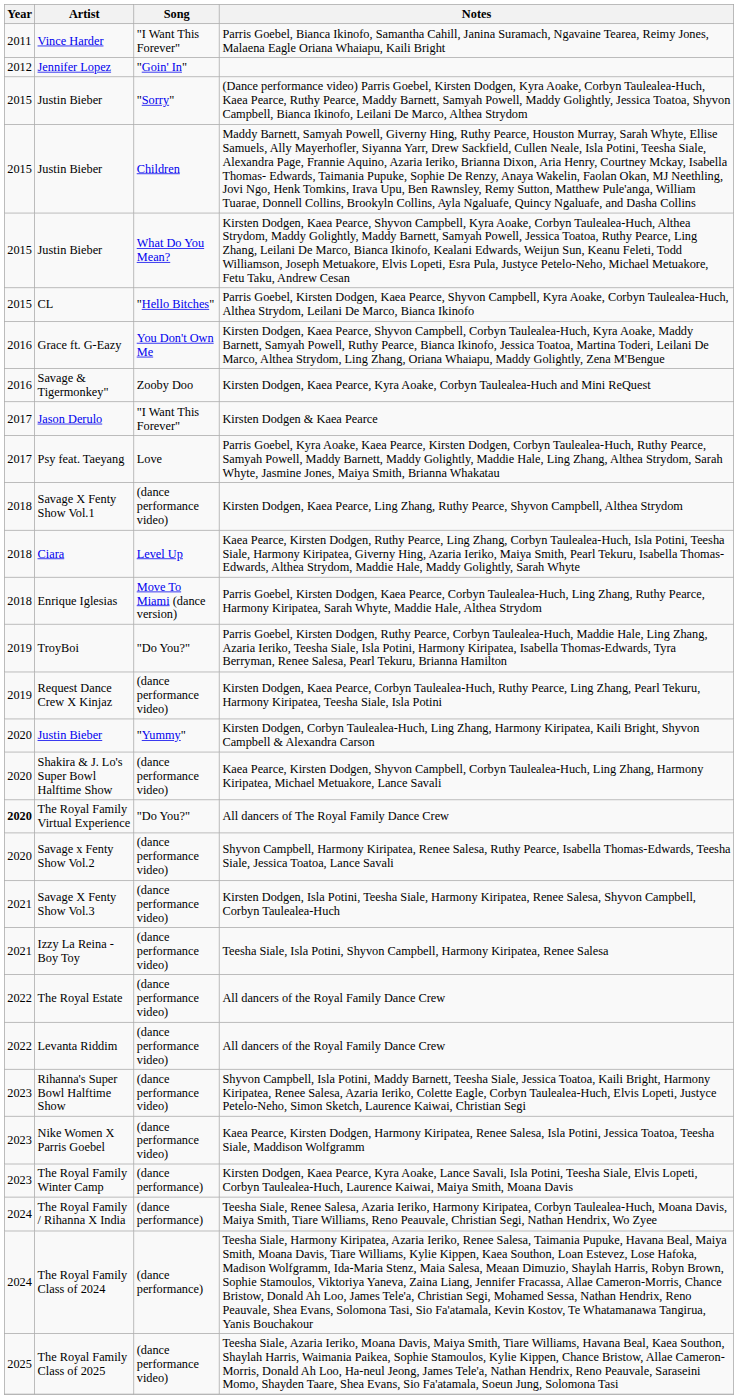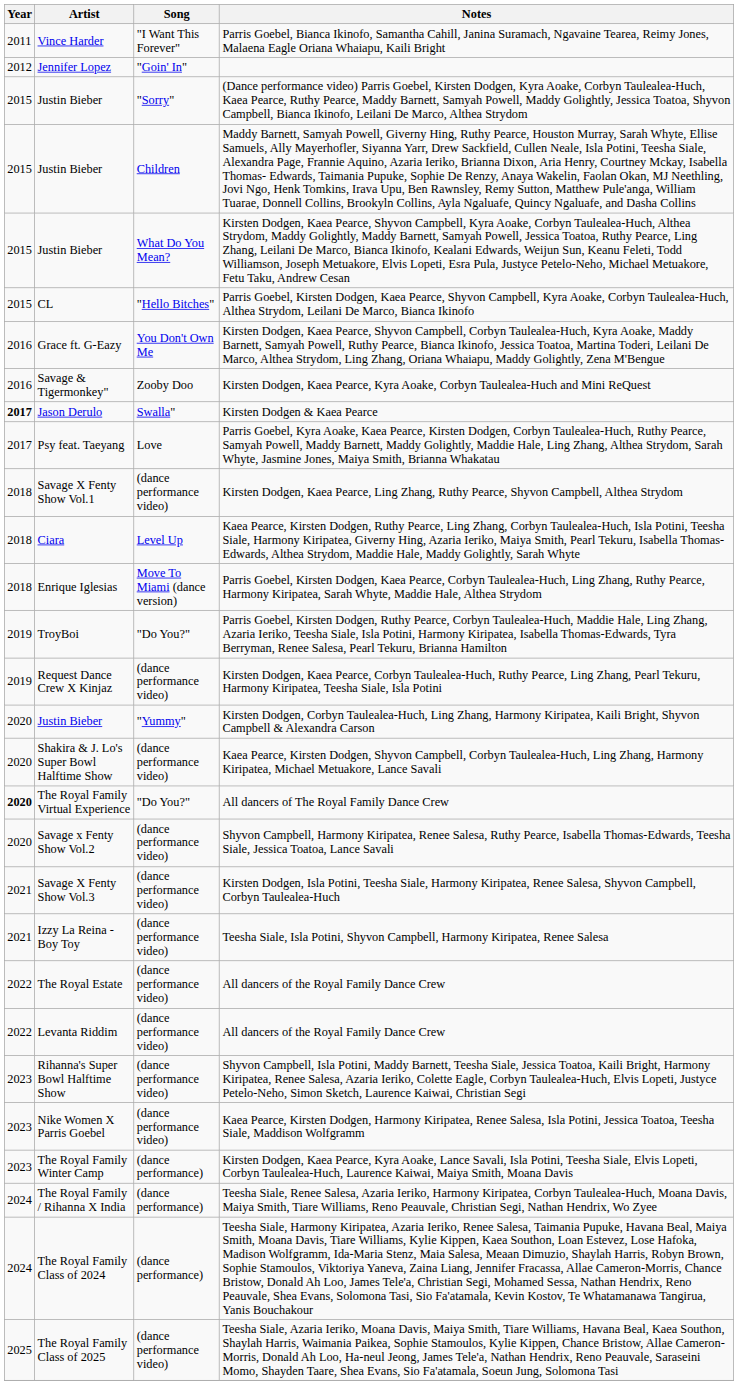Kirsten Dodgen & Kaea Pearce | Year: normal -> bold
Kirsten Dodgen & Kaea Pearce | Song: "I Want This Forever" -> Swalla"
